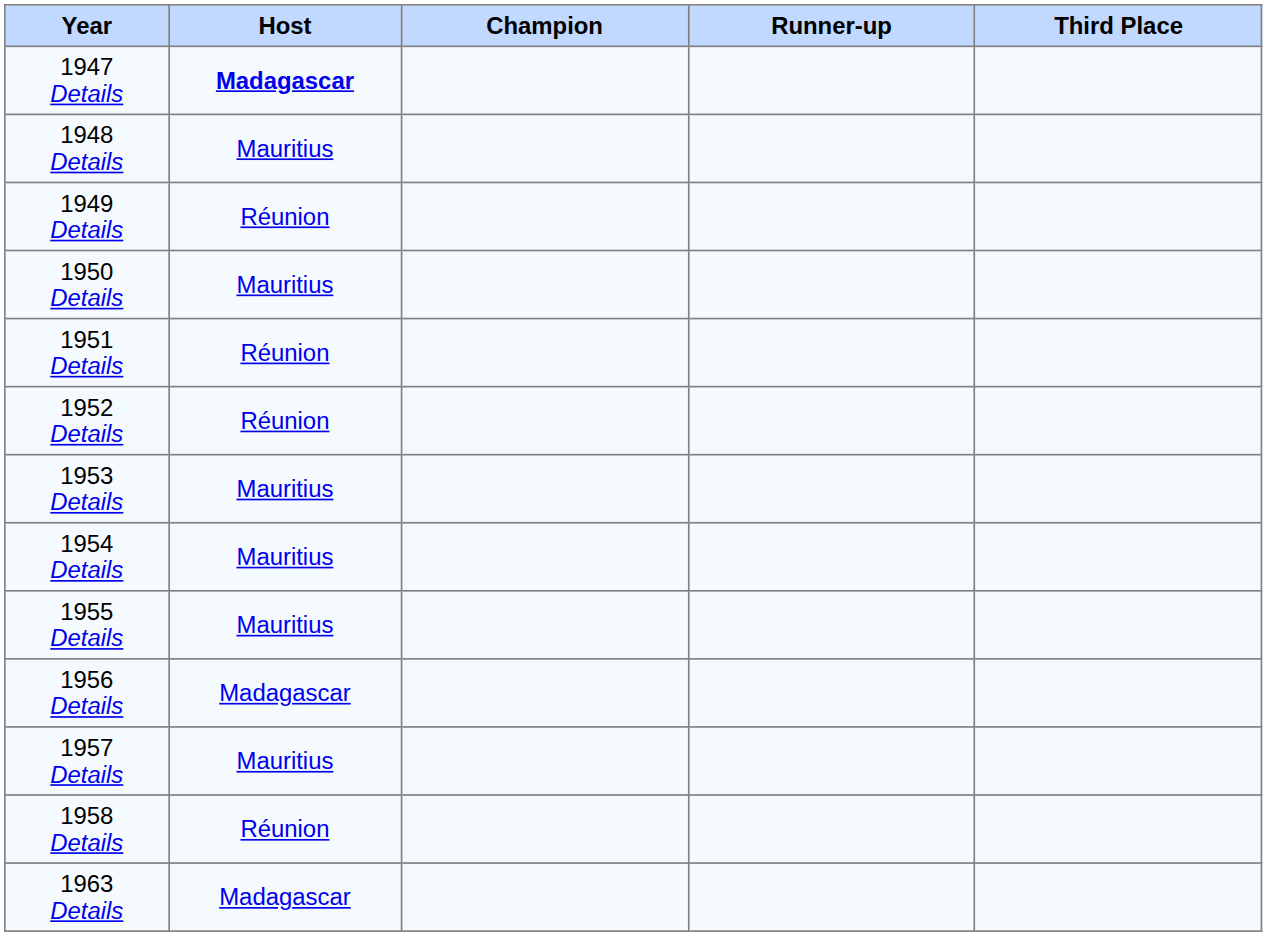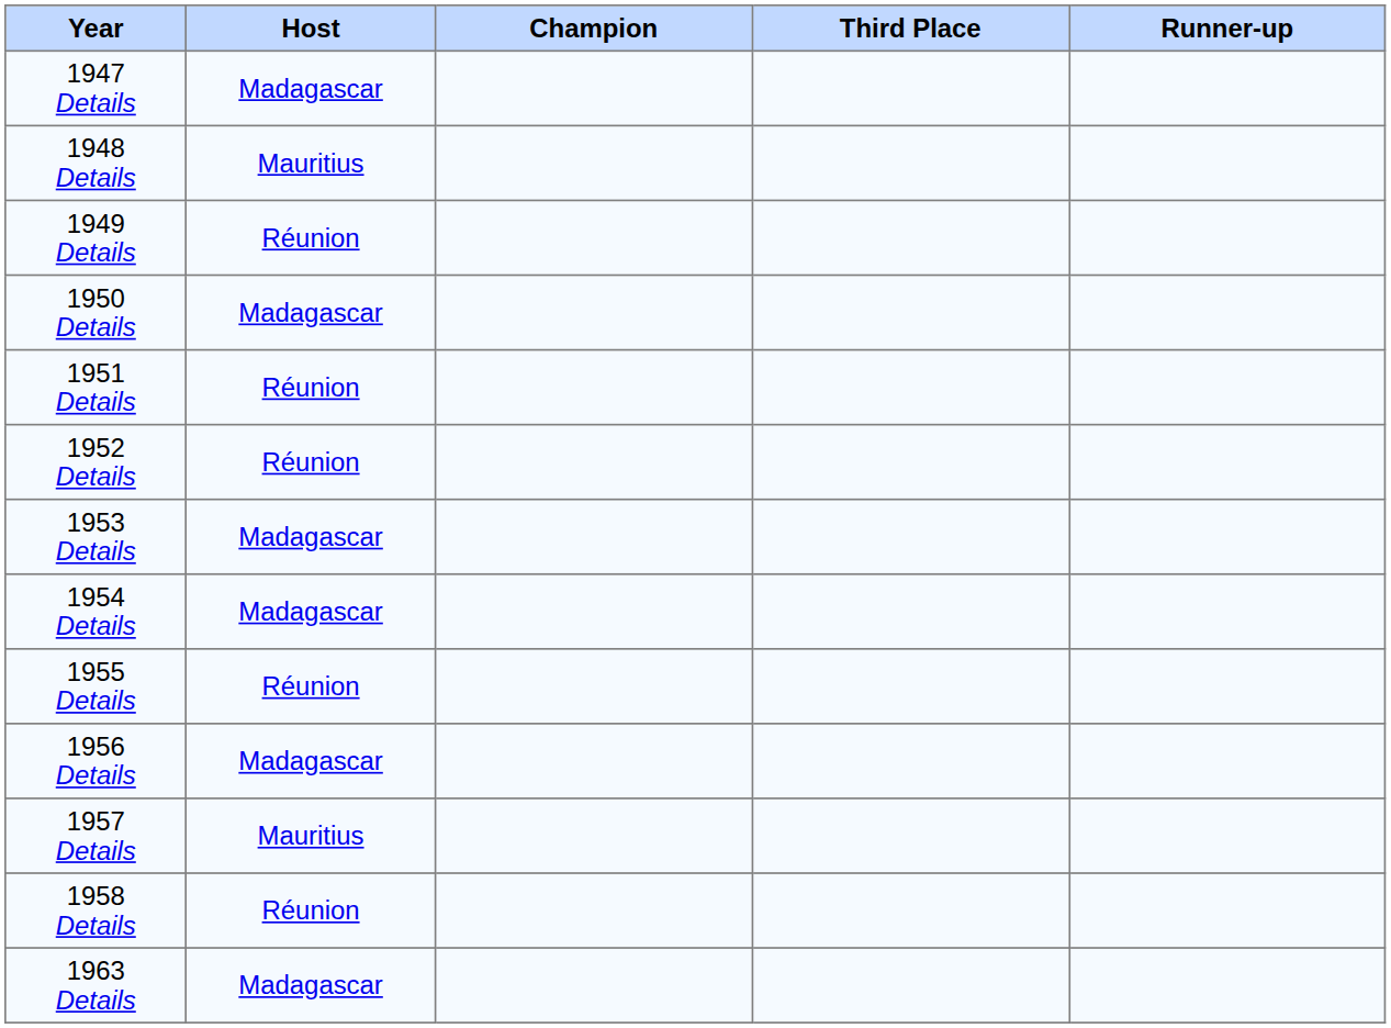columns swapped: Runner-up <-> Third Place
1947 Details | Host: bold -> normal
1950 Details | Host: Mauritius -> Madagascar
1953 Details | Host: Mauritius -> Madagascar
1954 Details | Host: Mauritius -> Madagascar
1955 Details | Host: Mauritius -> Réunion
